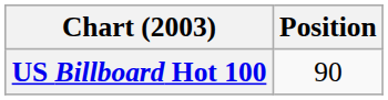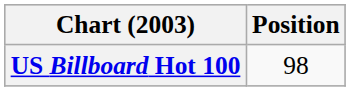US Billboard Hot 100 | Position: 90 -> 98
